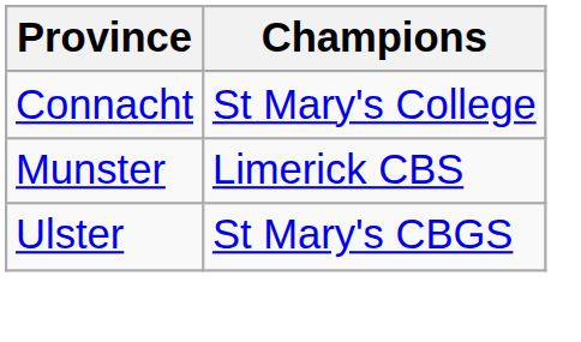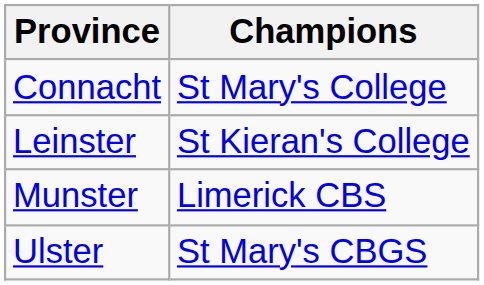+ row: Leinster | St Kieran's College
